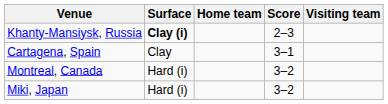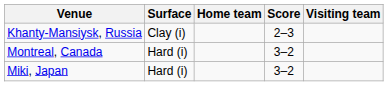Khanty-Mansiysk, Russia | Surface: bold -> normal
- row: Cartagena, Spain | Clay | 3–1
